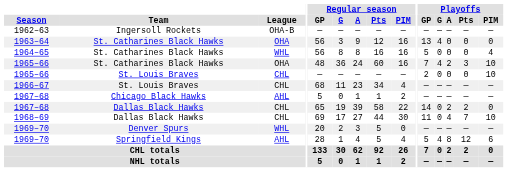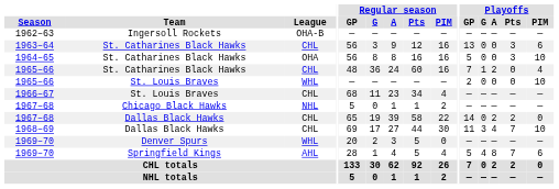1963–64 | League: OHA -> CHL
1963–64 | Playoffs / G: 4 -> 0
1963–64 | Playoffs / Pts: 0 -> 3
1963–64 | Playoffs / PIM: 0 -> 6
1964–65 | League: WHL -> OHA
1964–65 | Playoffs / Pts: 0 -> 3
1964–65 | Playoffs / PIM: 4 -> 10
1965–66 / St. Catharines Black Hawks | League: OHA -> CHL
1965–66 / St. Catharines Black Hawks | Playoffs / G: 4 -> 1
1965–66 / St. Catharines Black Hawks | Playoffs / Pts: 3 -> 0
1965–66 / St. Catharines Black Hawks | Playoffs / PIM: 10 -> 4
1965–66 / St. Louis Braves | League: CHL -> WHL
1967–68 / Chicago Black Hawks | League: AHL -> NHL
1968–69 | Playoffs / G: 0 -> 3
1969–70 / Springfield Kings | Playoffs / Pts: 12 -> 7
